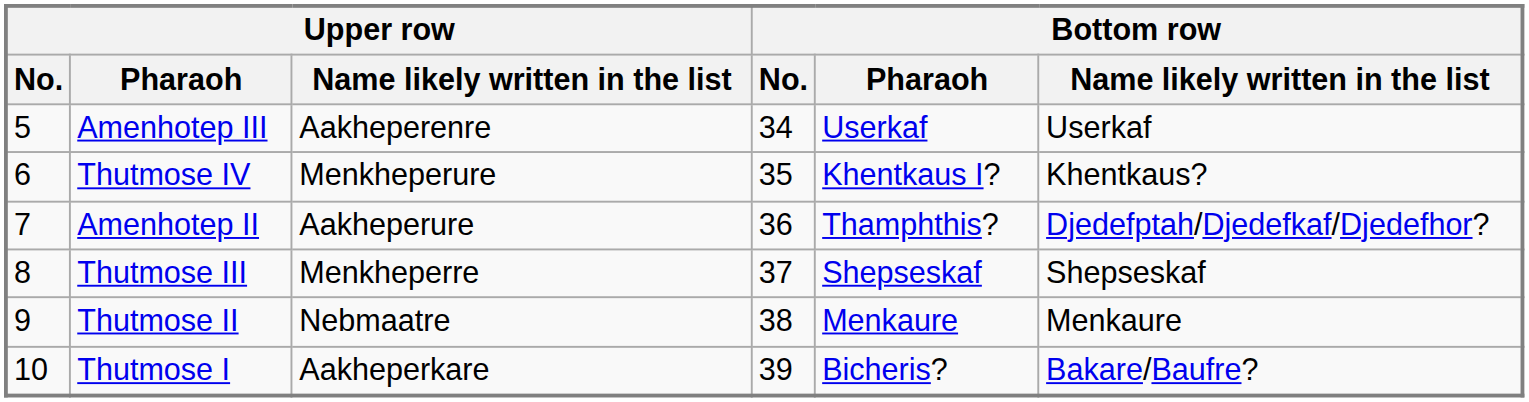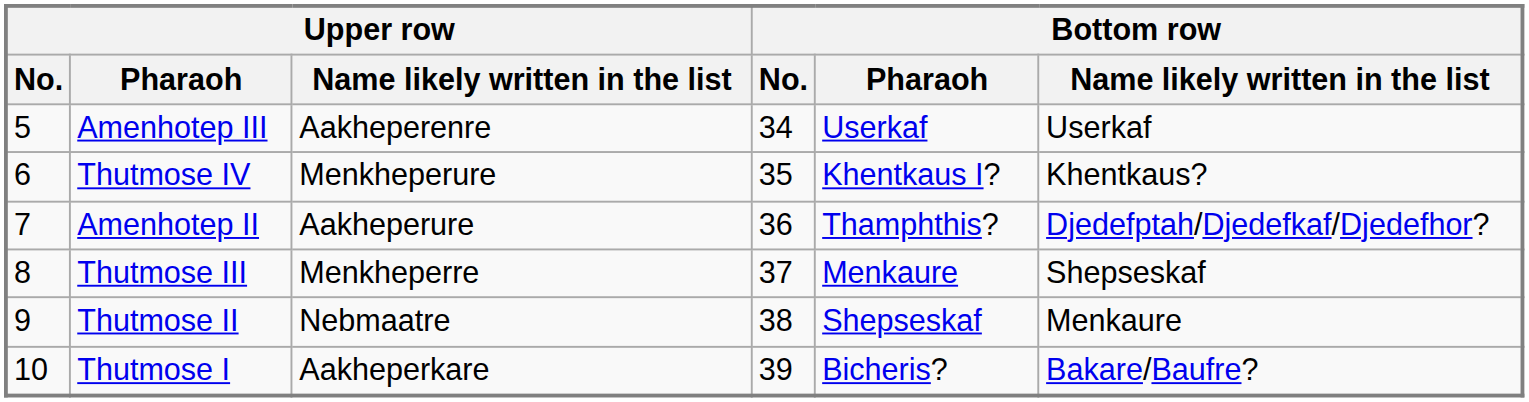Thutmose III | Bottom row / Pharaoh: Shepseskaf -> Menkaure
Thutmose II | Bottom row / Pharaoh: Menkaure -> Shepseskaf
